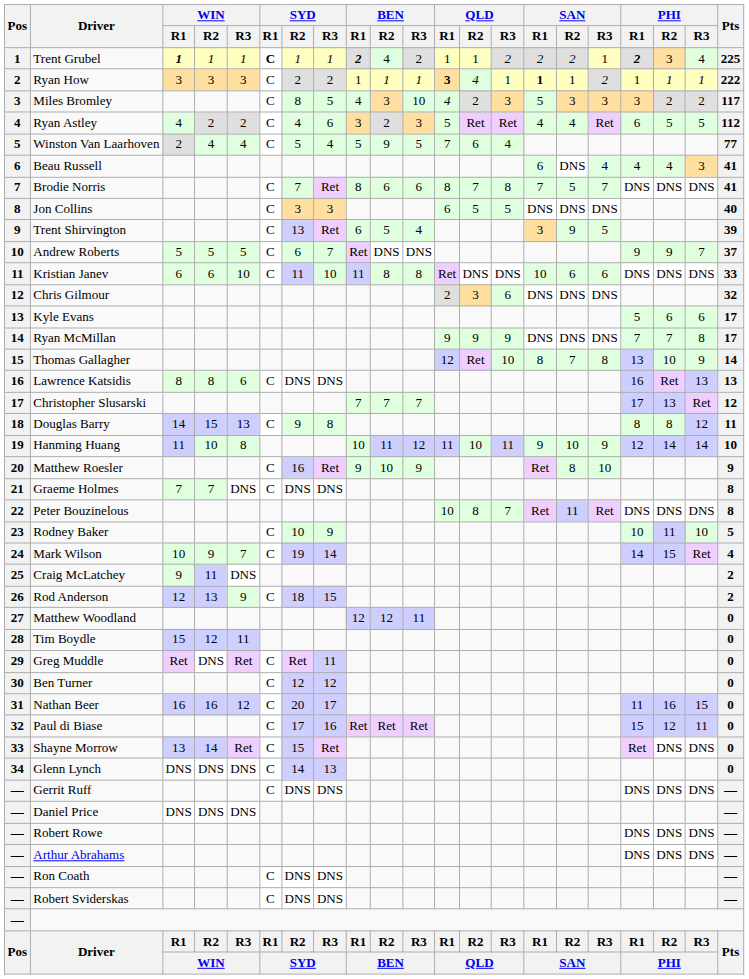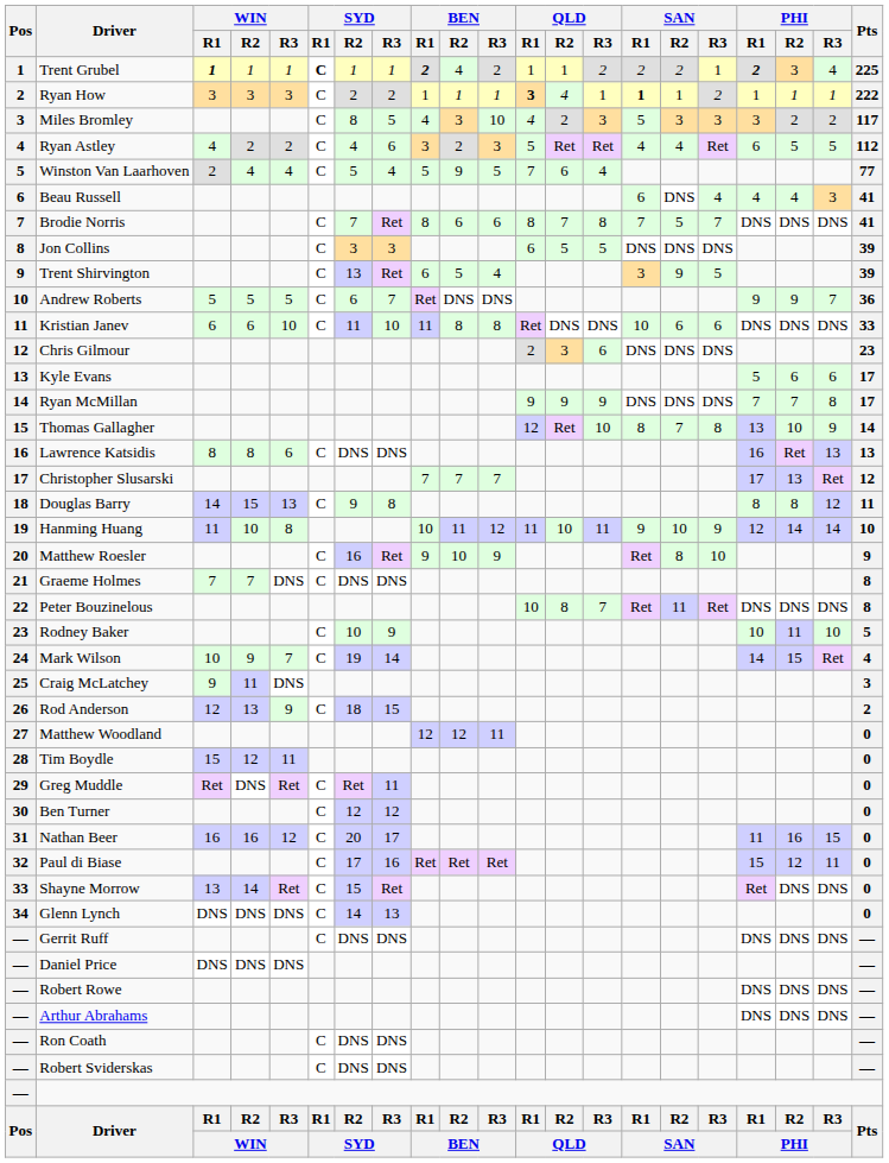Jon Collins | Pts: 40 -> 39
Andrew Roberts | Pts: 37 -> 36
Chris Gilmour | Pts: 32 -> 23
Craig McLatchey | Pts: 2 -> 3
